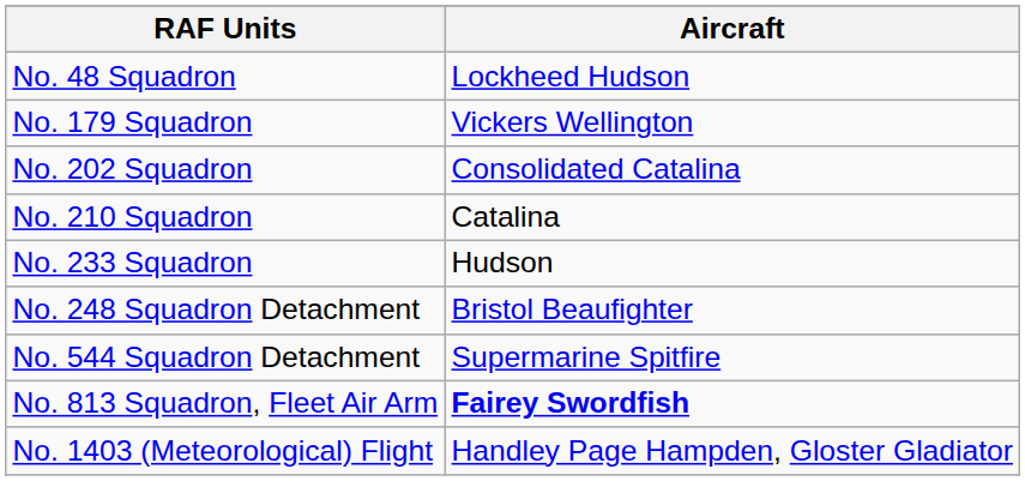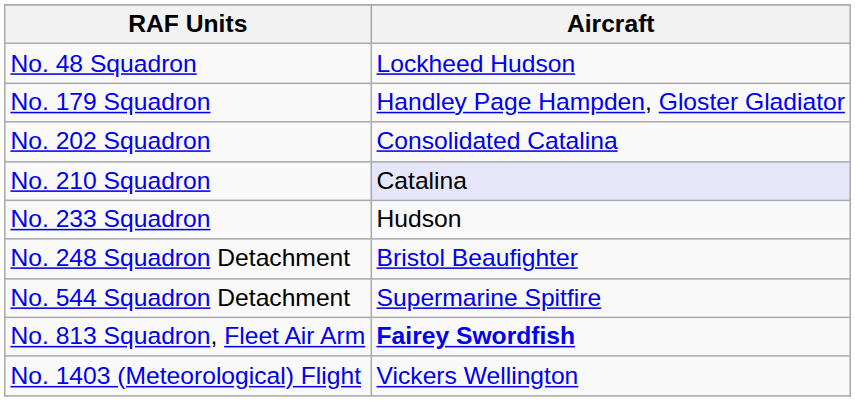No. 179 Squadron | Aircraft: Vickers Wellington -> Handley Page Hampden, Gloster Gladiator
No. 210 Squadron | Aircraft: no background -> lavender background
No. 1403 (Meteorological) Flight | Aircraft: Handley Page Hampden, Gloster Gladiator -> Vickers Wellington
